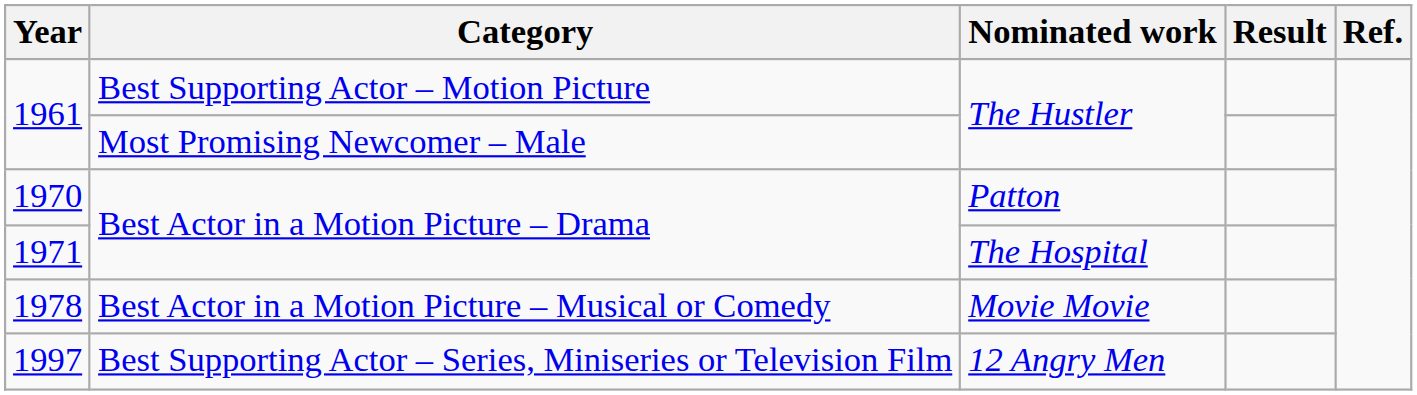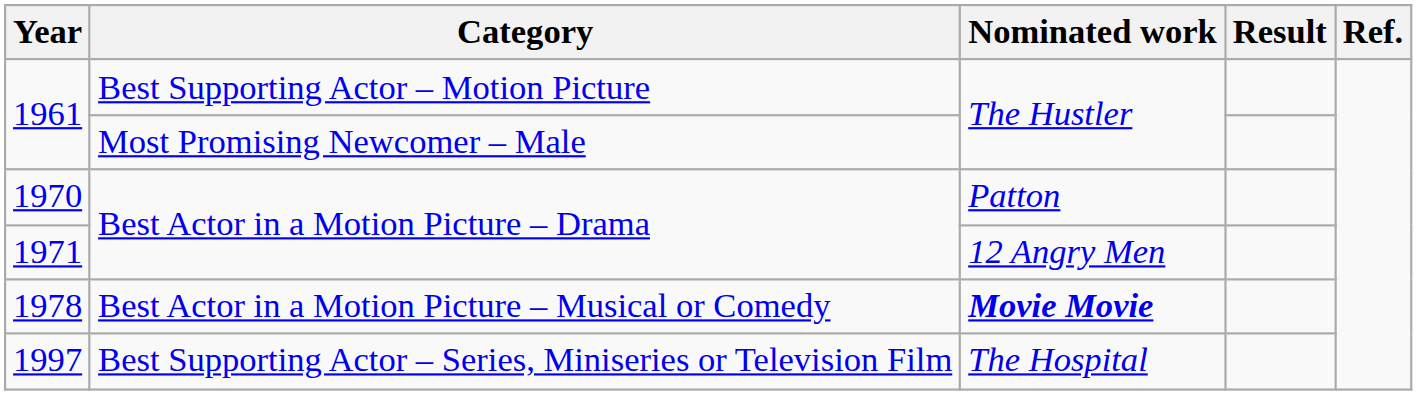1971 | Nominated work: The Hospital -> 12 Angry Men
1978 | Nominated work: normal -> bold
1997 | Nominated work: 12 Angry Men -> The Hospital
